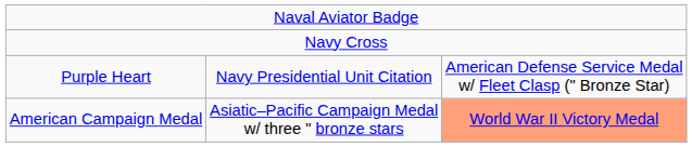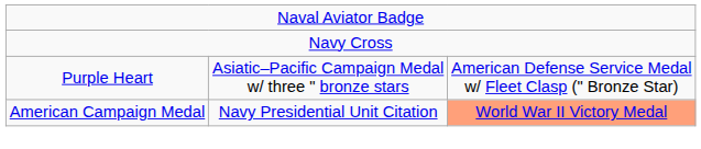Purple Heart | column 2: Navy Presidential Unit Citation -> Asiatic–Pacific Campaign Medal w/ three " bronze stars
American Campaign Medal | column 2: Asiatic–Pacific Campaign Medal w/ three " bronze stars -> Navy Presidential Unit Citation
